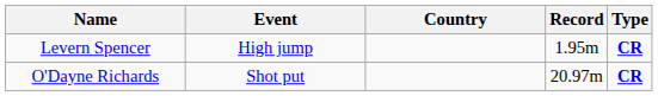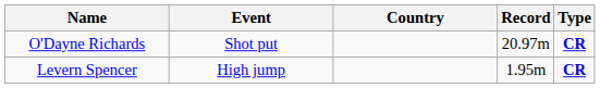rows swapped: O'Dayne Richards <-> Levern Spencer
